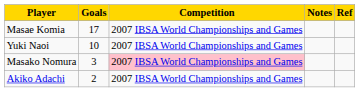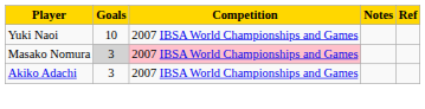- row: Masae Komia | 17 | 2007 IBSA World Championships and Games
Masako Nomura | Goals: no background -> lightgrey background
Akiko Adachi | Goals: 2 -> 3
